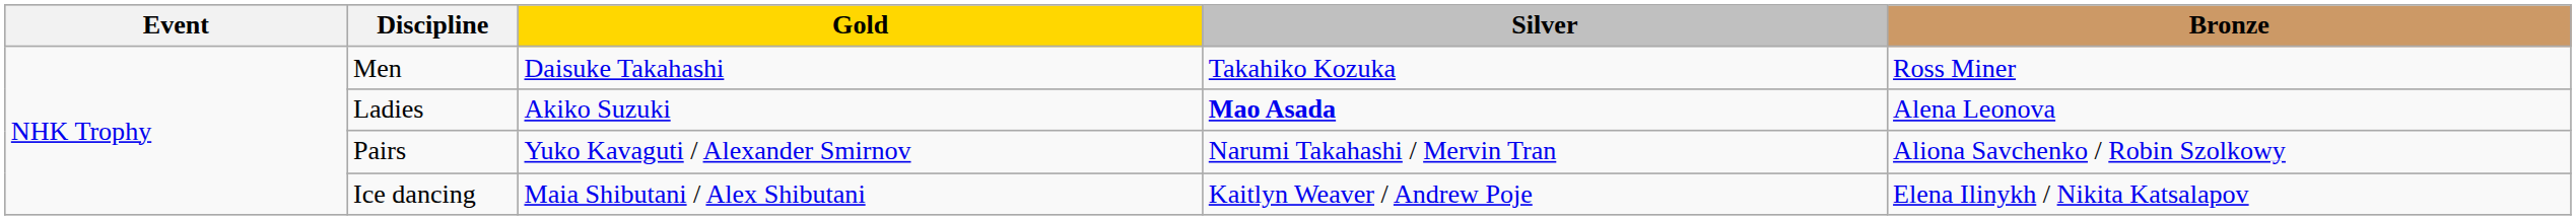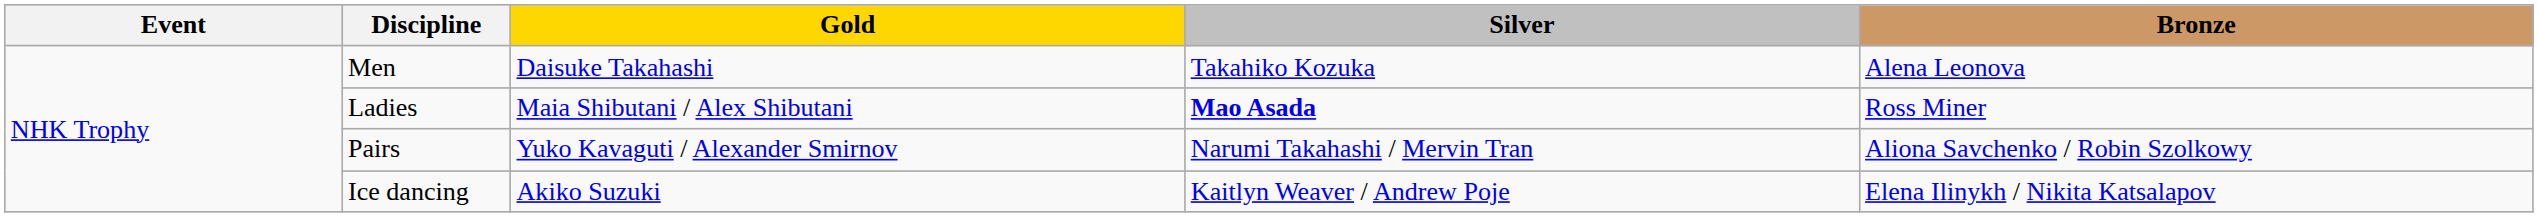Men | Bronze: Ross Miner -> Alena Leonova
Ladies | Gold: Akiko Suzuki -> Maia Shibutani / Alex Shibutani
Ladies | Bronze: Alena Leonova -> Ross Miner
Ice dancing | Gold: Maia Shibutani / Alex Shibutani -> Akiko Suzuki
